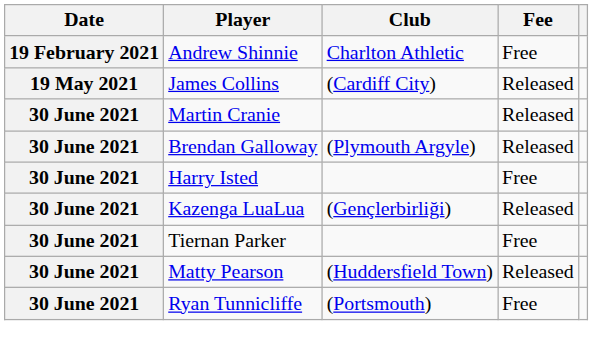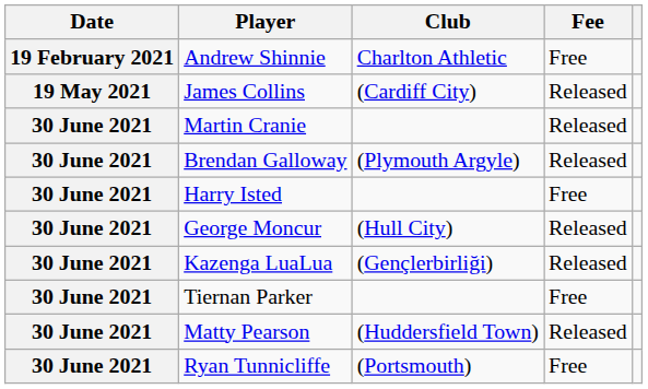+ row: 30 June 2021 | George Moncur | (Hull City) | Released
